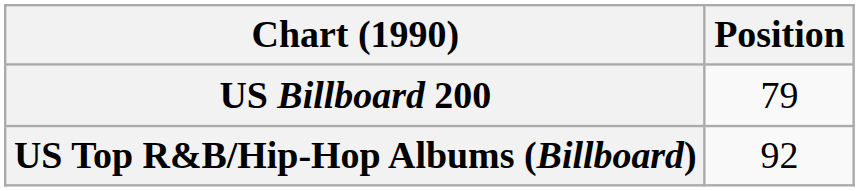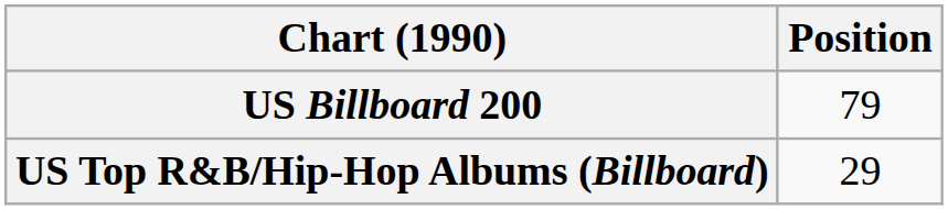US Top R&B/Hip-Hop Albums (Billboard) | Position: 92 -> 29
